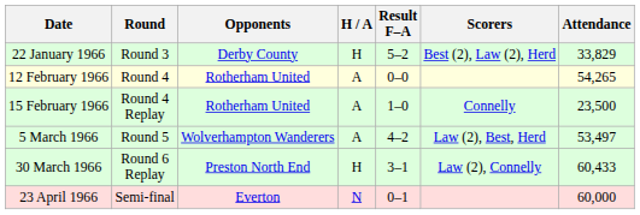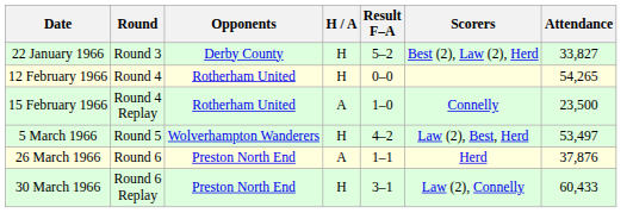22 January 1966 | Attendance: 33,829 -> 33,827
12 February 1966 | H / A: A -> H
5 March 1966 | H / A: A -> H
+ row: 26 March 1966 | Round 6 | Preston North End | A | 1–1 | Herd | 37,876
- row: 23 April 1966 | Semi-final | Everton | N | 0–1 | 60,000
